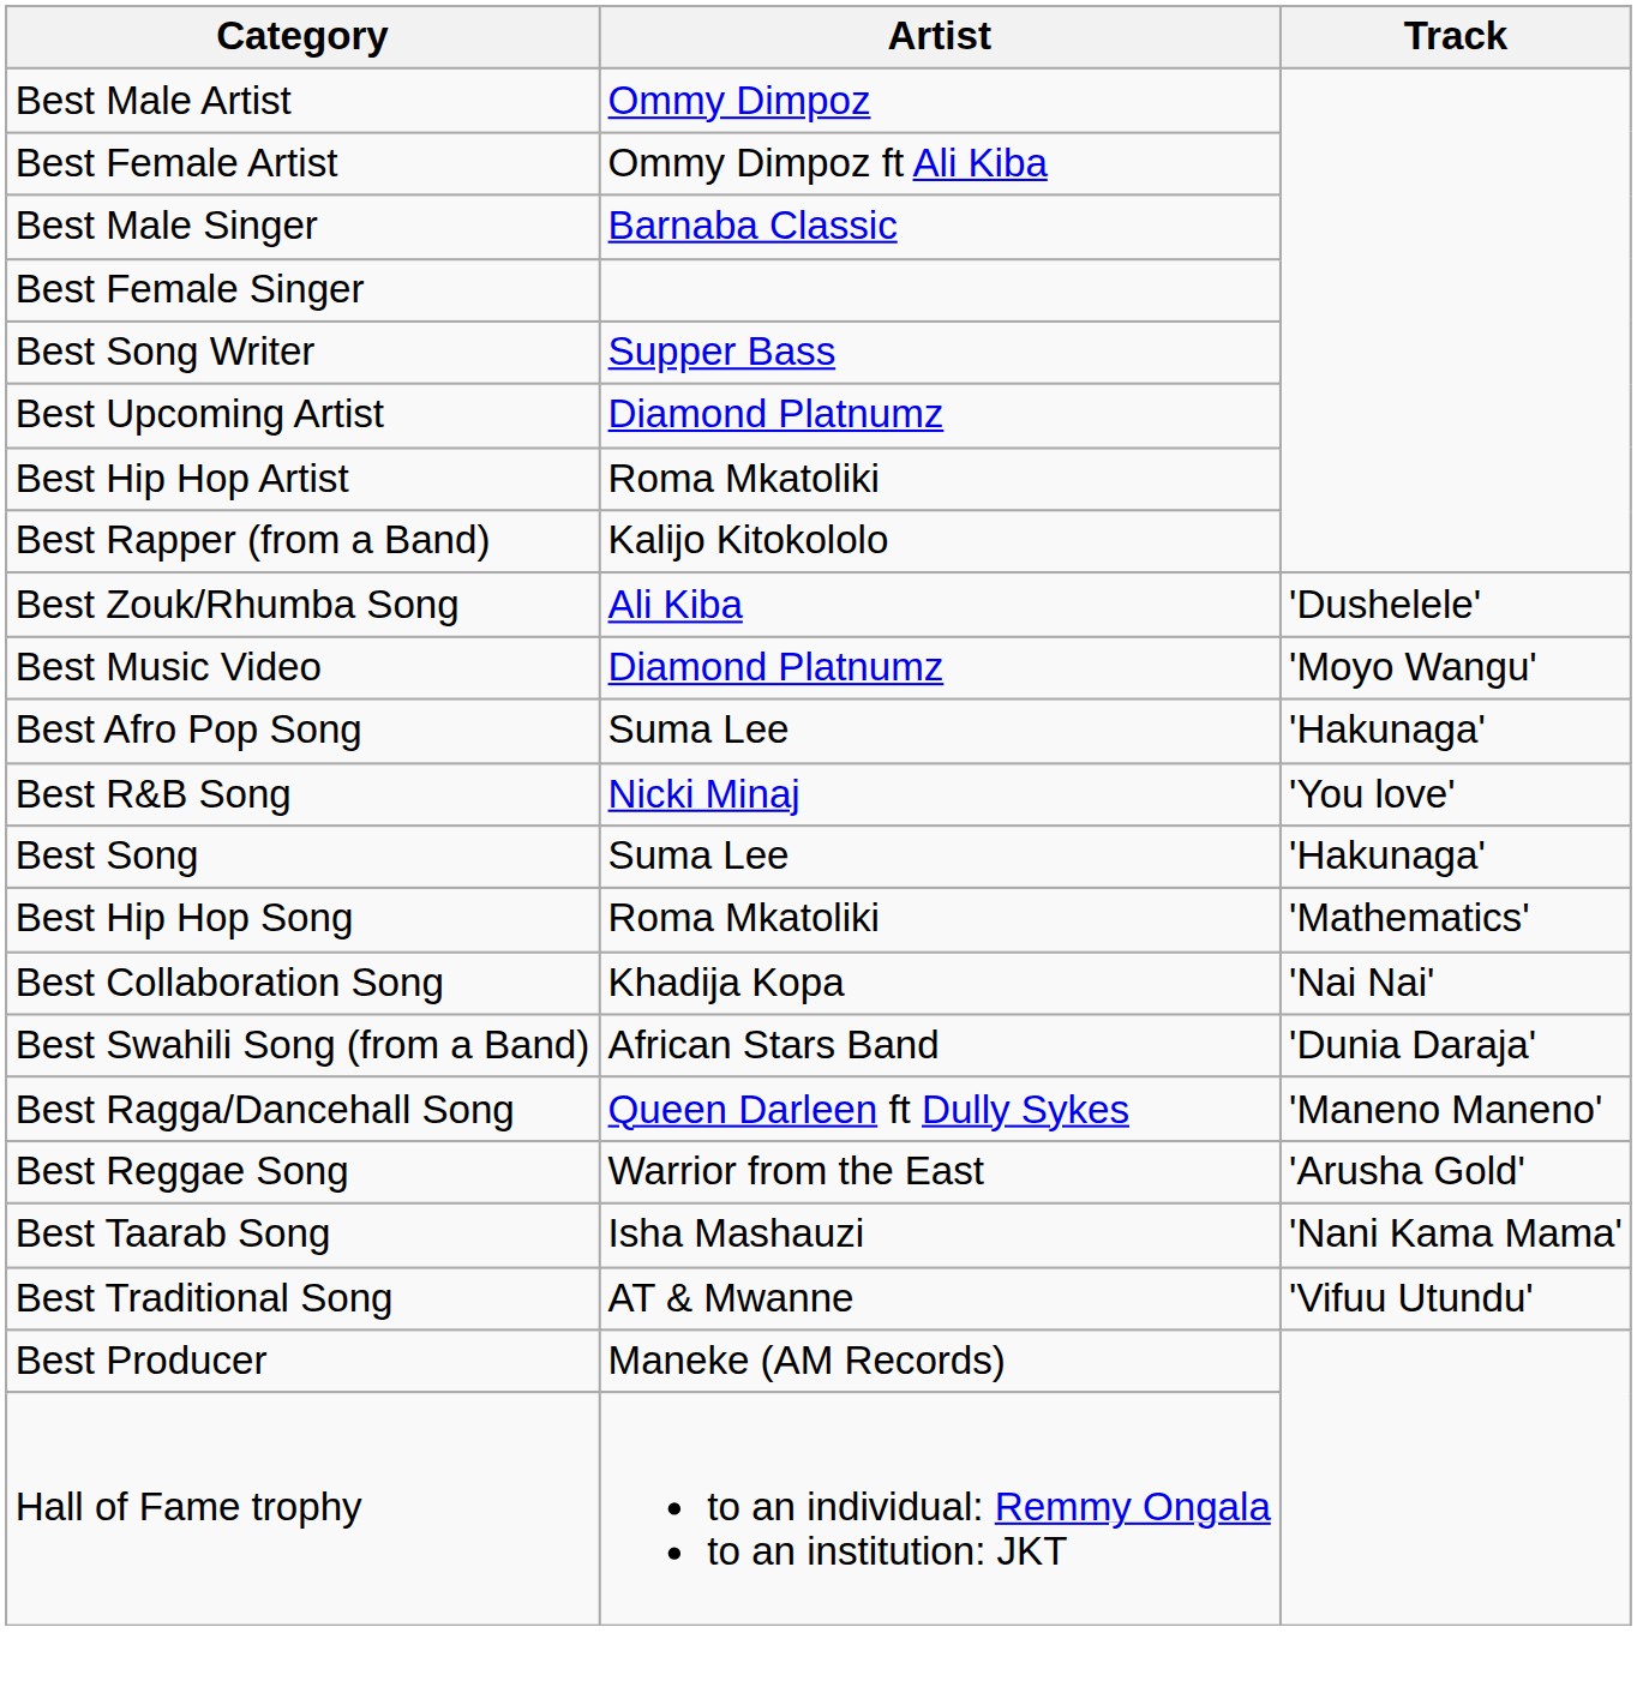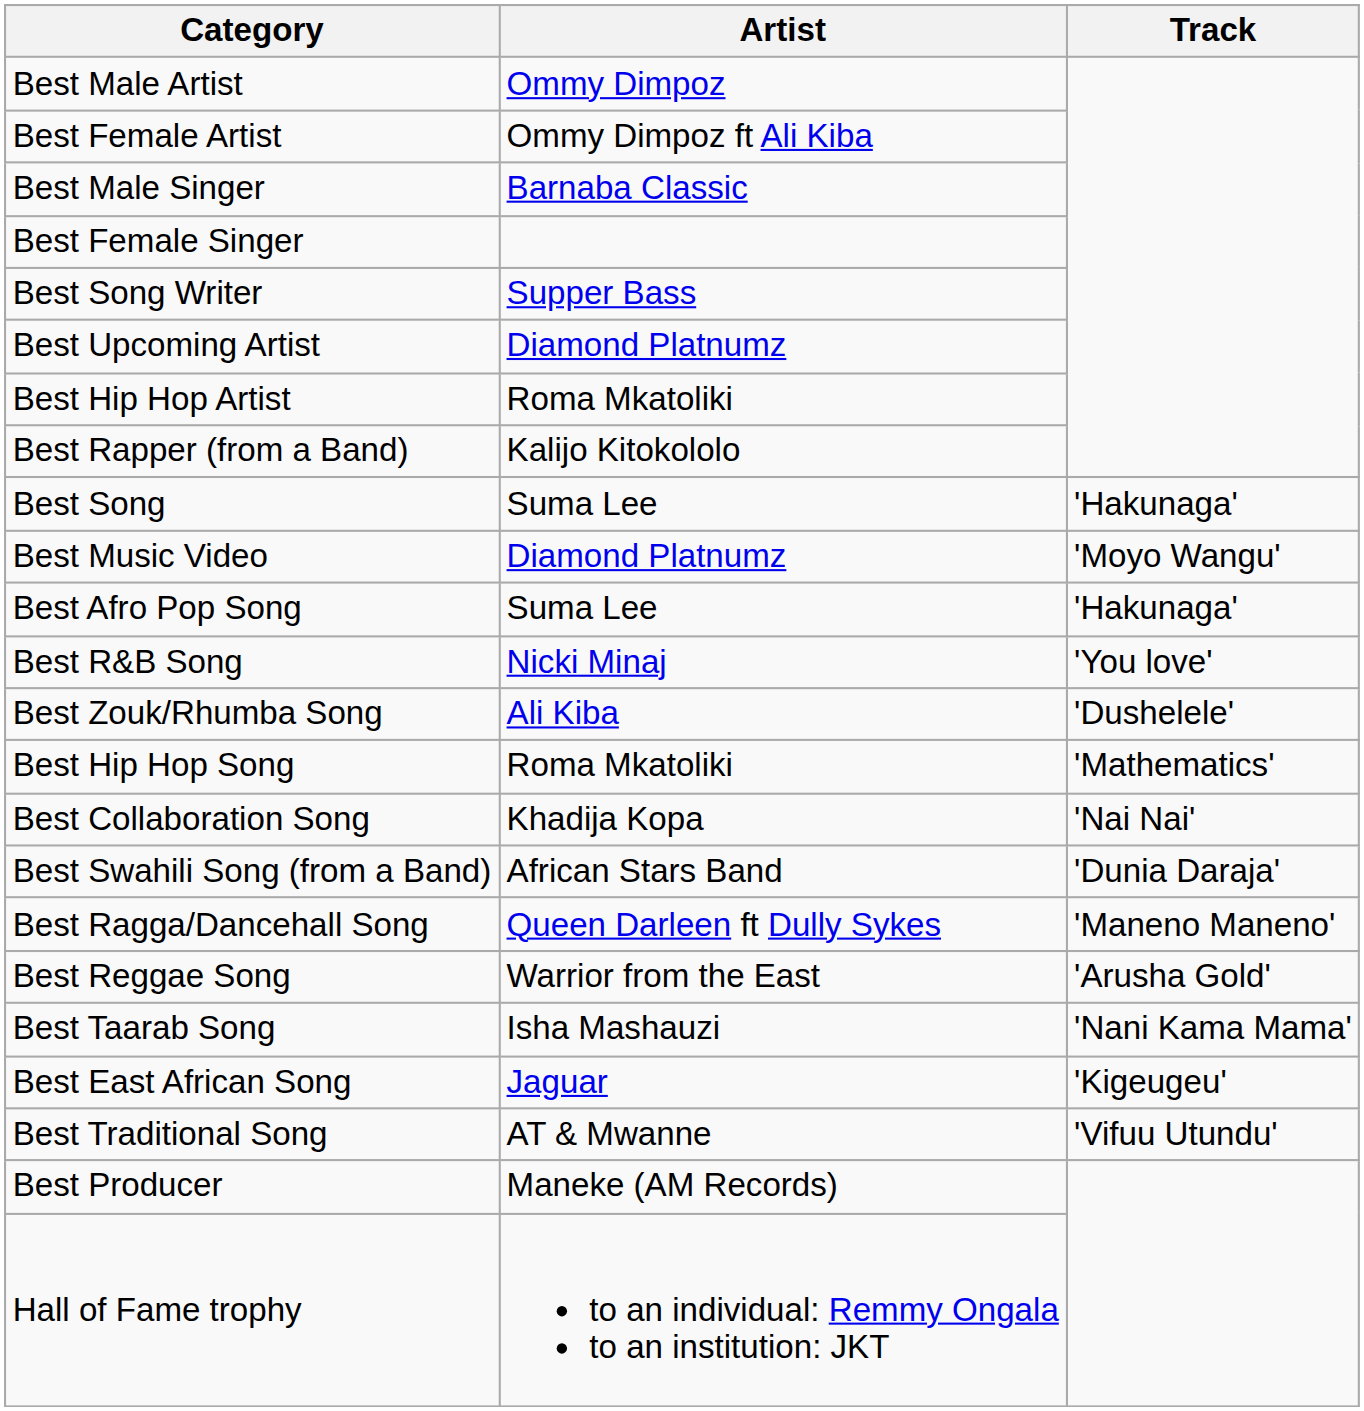rows swapped: Best Song <-> Best Zouk/Rhumba Song
+ row: Best East African Song | Jaguar | 'Kigeugeu'
